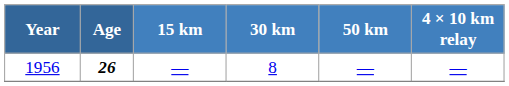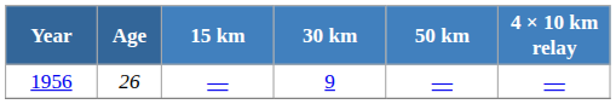1956 | Age: bold -> normal
1956 | 30 km: 8 -> 9
